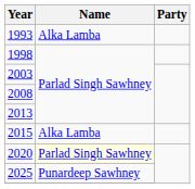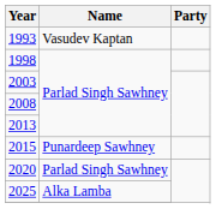1993 | Name: Alka Lamba -> Vasudev Kaptan
2015 | Name: Alka Lamba -> Punardeep Sawhney
2020 | Name: lightyellow background -> no background
2025 | Name: Punardeep Sawhney -> Alka Lamba
